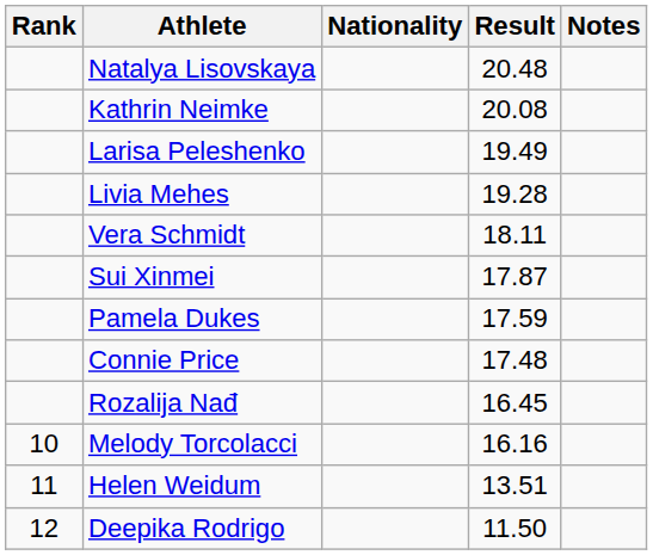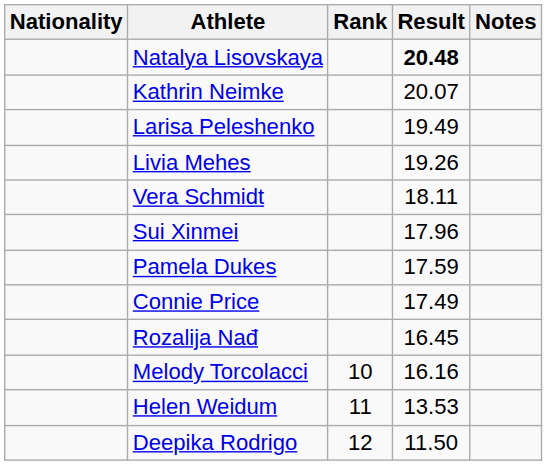columns swapped: Rank <-> Nationality
Natalya Lisovskaya | Result: normal -> bold
Kathrin Neimke | Result: 20.08 -> 20.07
Livia Mehes | Result: 19.28 -> 19.26
Sui Xinmei | Result: 17.87 -> 17.96
Connie Price | Result: 17.48 -> 17.49
Helen Weidum | Result: 13.51 -> 13.53
